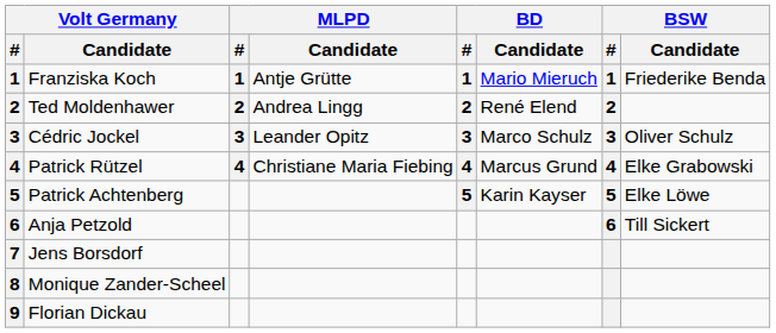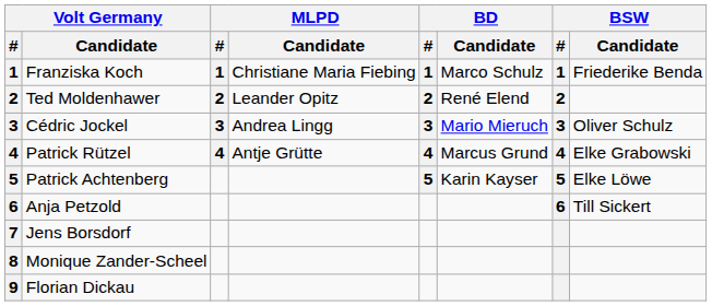Franziska Koch | MLPD / Candidate: Antje Grütte -> Christiane Maria Fiebing
Franziska Koch | BD / Candidate: Mario Mieruch -> Marco Schulz
Ted Moldenhawer | MLPD / Candidate: Andrea Lingg -> Leander Opitz
Cédric Jockel | MLPD / Candidate: Leander Opitz -> Andrea Lingg
Cédric Jockel | BD / Candidate: Marco Schulz -> Mario Mieruch
Patrick Rützel | MLPD / Candidate: Christiane Maria Fiebing -> Antje Grütte
